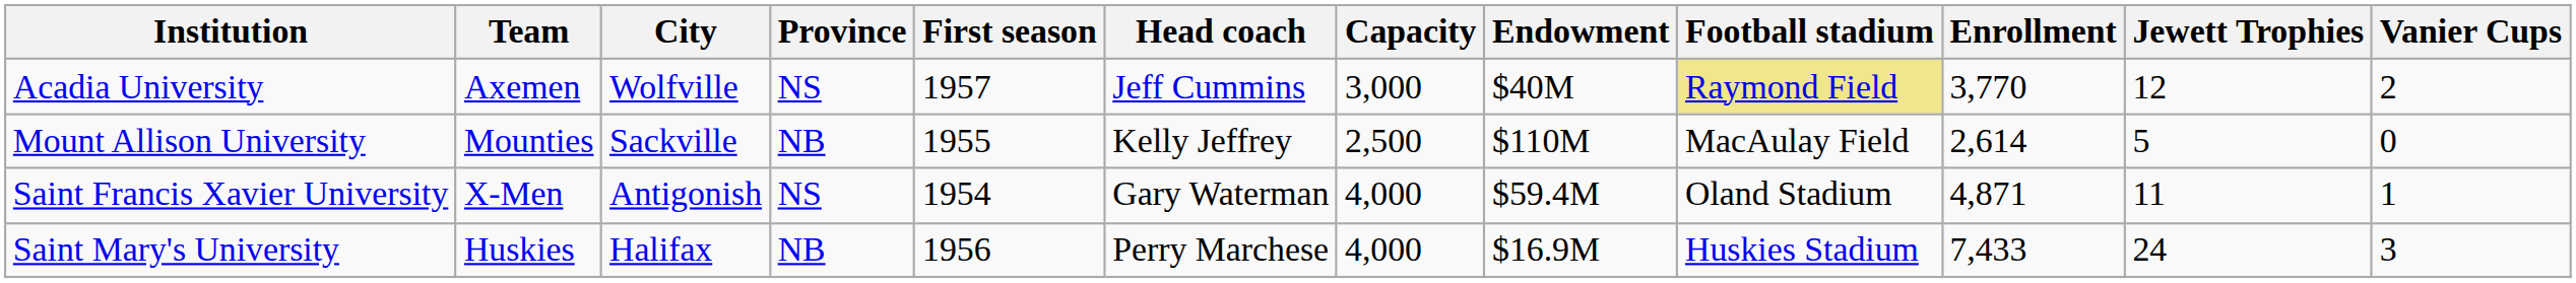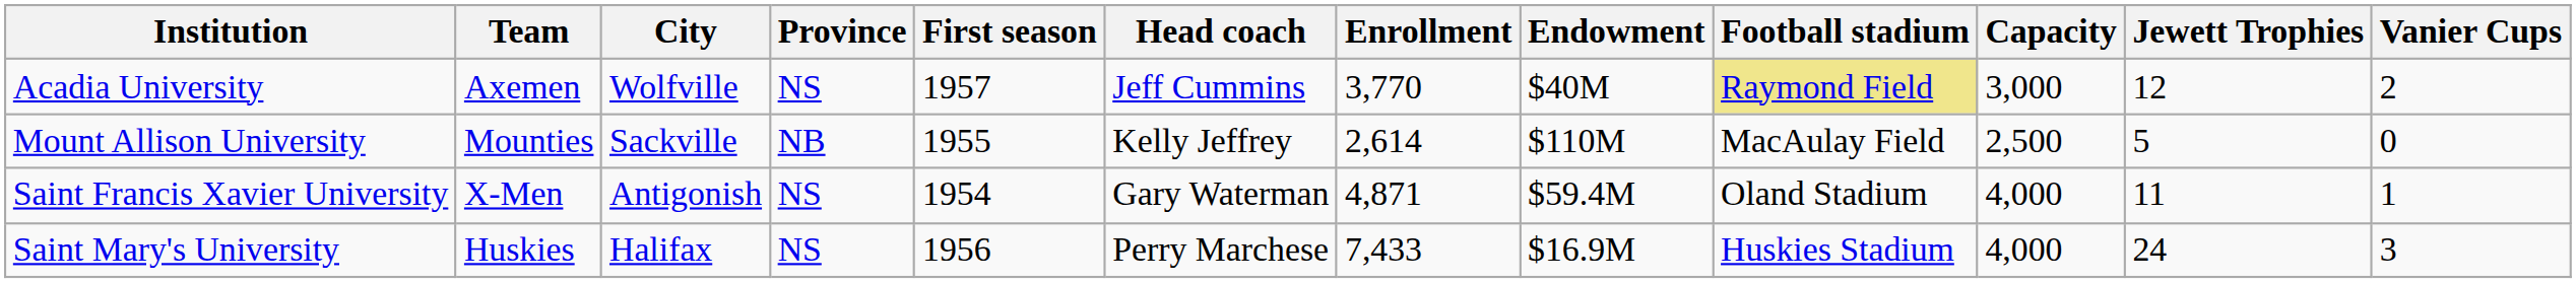columns swapped: Enrollment <-> Capacity
Saint Mary's University | Province: NB -> NS
